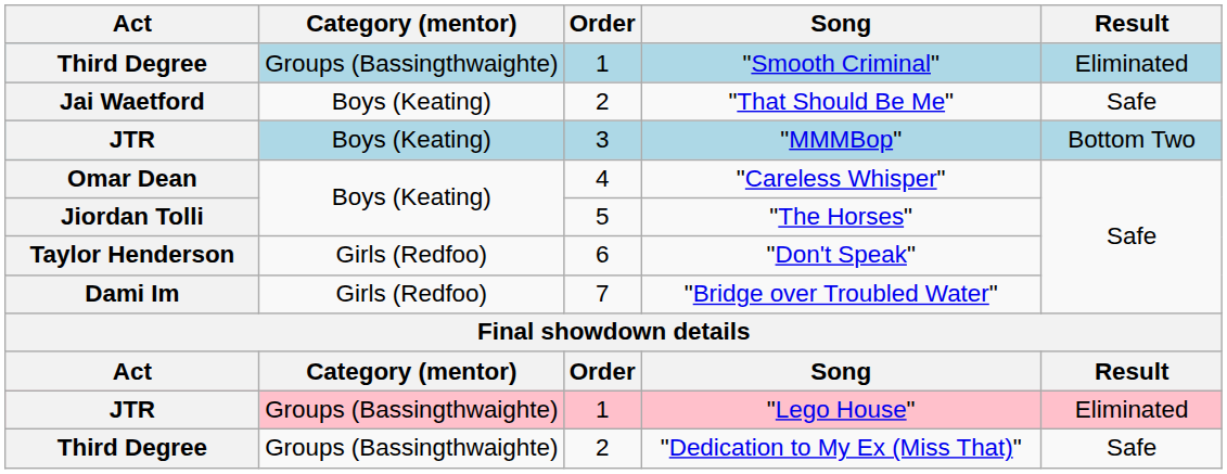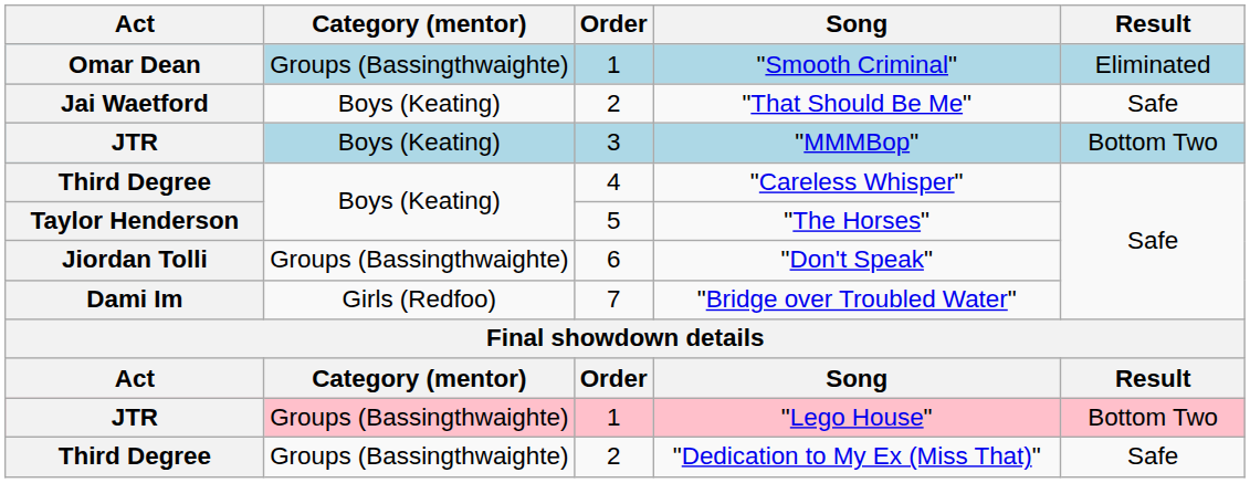"Smooth Criminal" | Act: Third Degree -> Omar Dean
"Careless Whisper" | Act: Omar Dean -> Third Degree
"The Horses" | Act: Jiordan Tolli -> Taylor Henderson
"Don't Speak" | Act: Taylor Henderson -> Jiordan Tolli
"Don't Speak" | Category (mentor): Girls (Redfoo) -> Groups (Bassingthwaighte)
"Lego House" | Result: Eliminated -> Bottom Two
